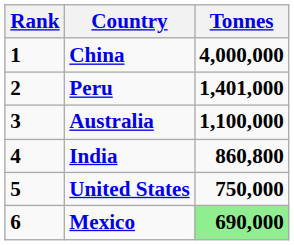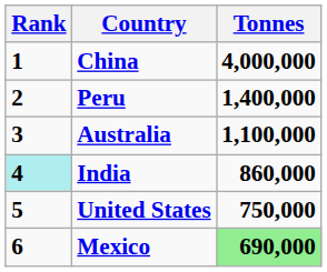Peru | Tonnes: 1,401,000 -> 1,400,000
India | Rank: no background -> paleturquoise background
India | Tonnes: 860,800 -> 860,000
